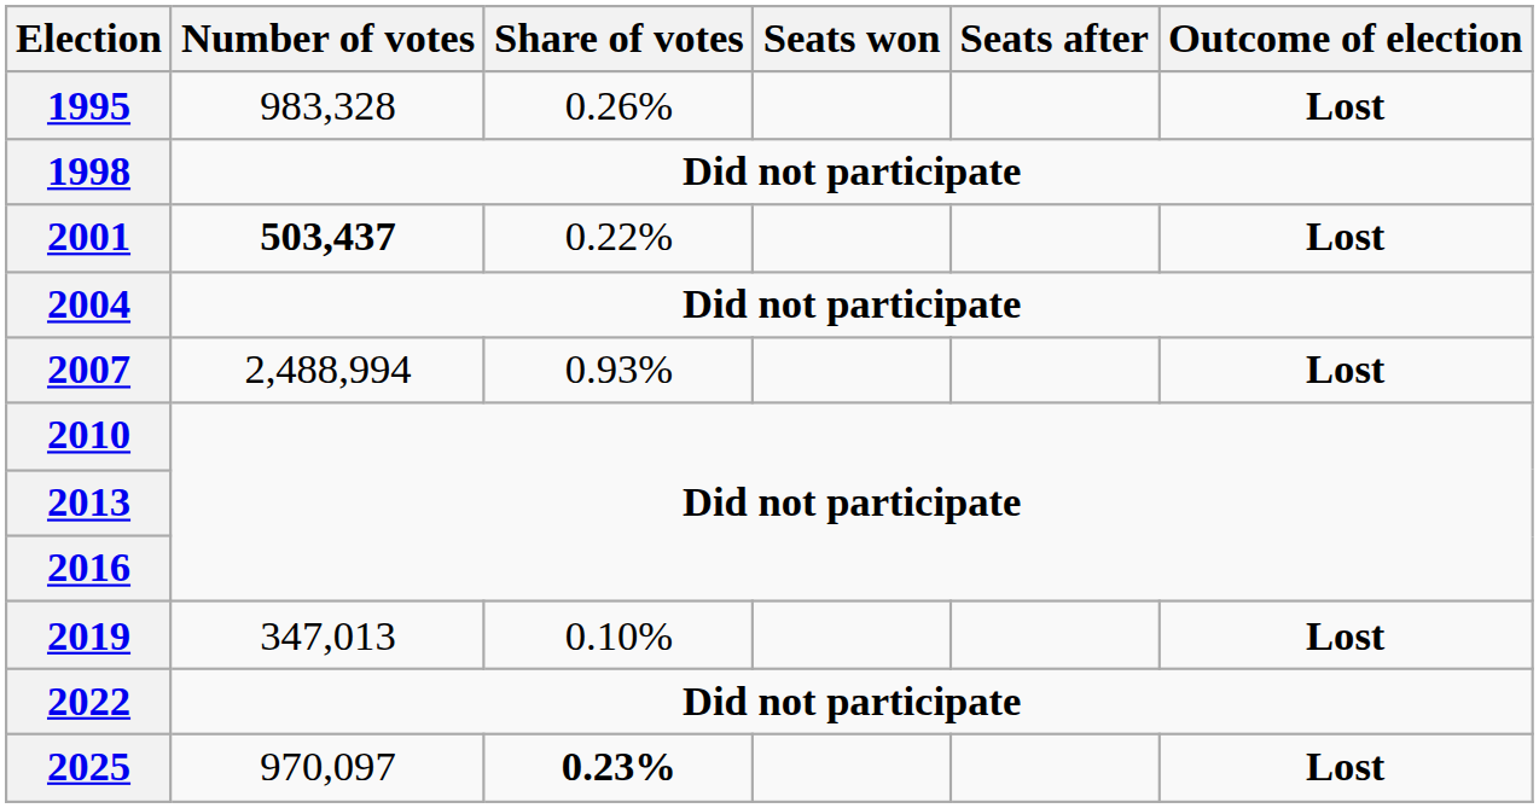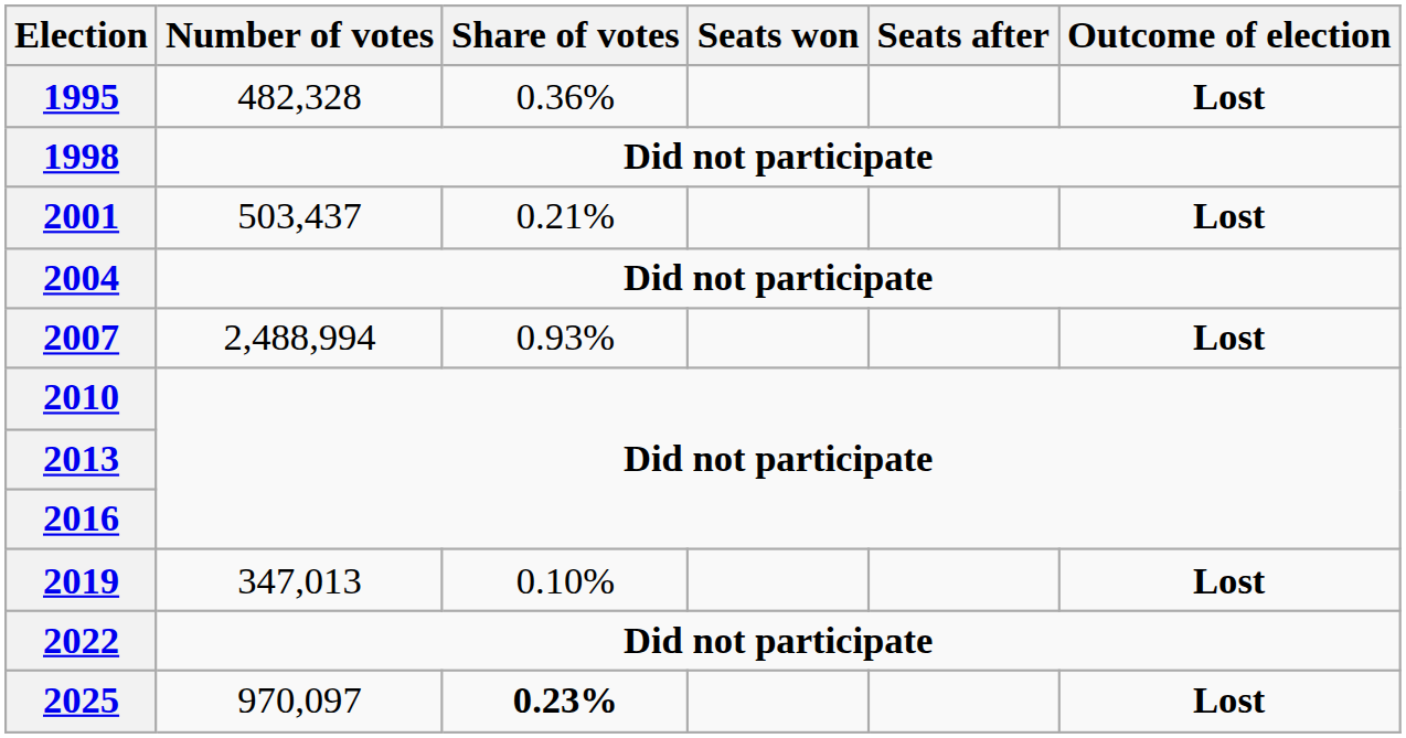1995 | Number of votes: 983,328 -> 482,328
1995 | Share of votes: 0.26% -> 0.36%
2001 | Number of votes: bold -> normal
2001 | Share of votes: 0.22% -> 0.21%
